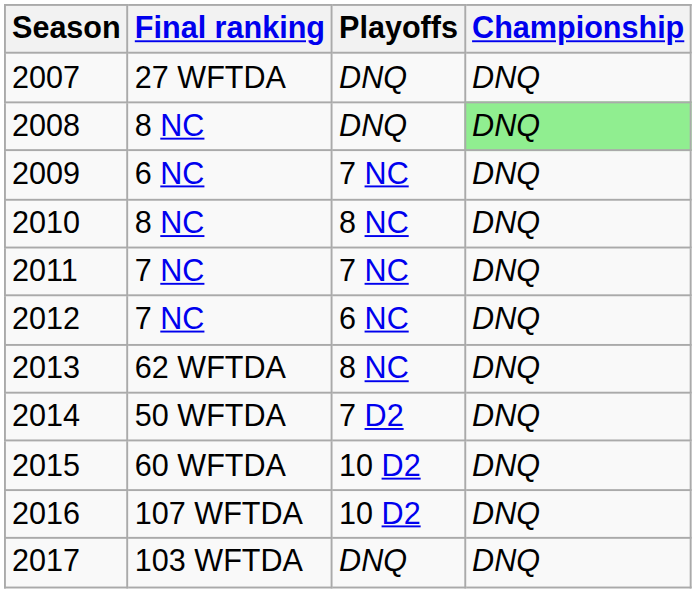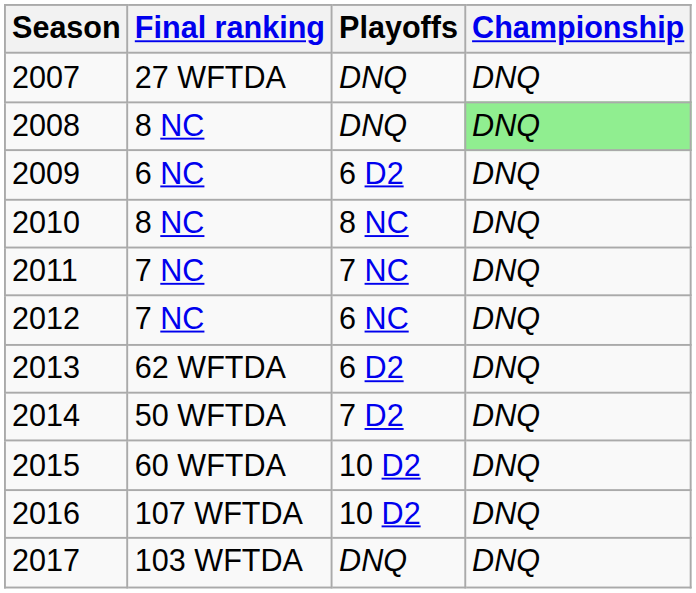2009 | Playoffs: 7 NC -> 6 D2
2013 | Playoffs: 8 NC -> 6 D2
